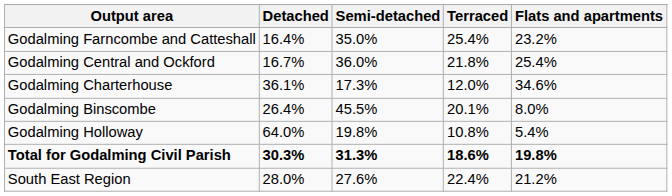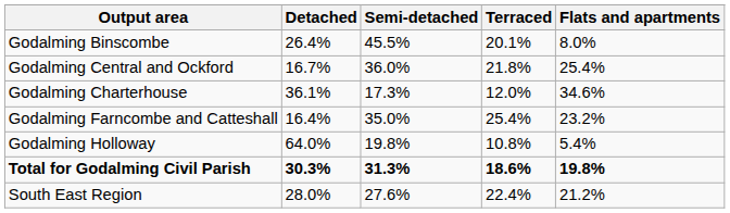rows swapped: Godalming Binscombe <-> Godalming Farncombe and Catteshall
